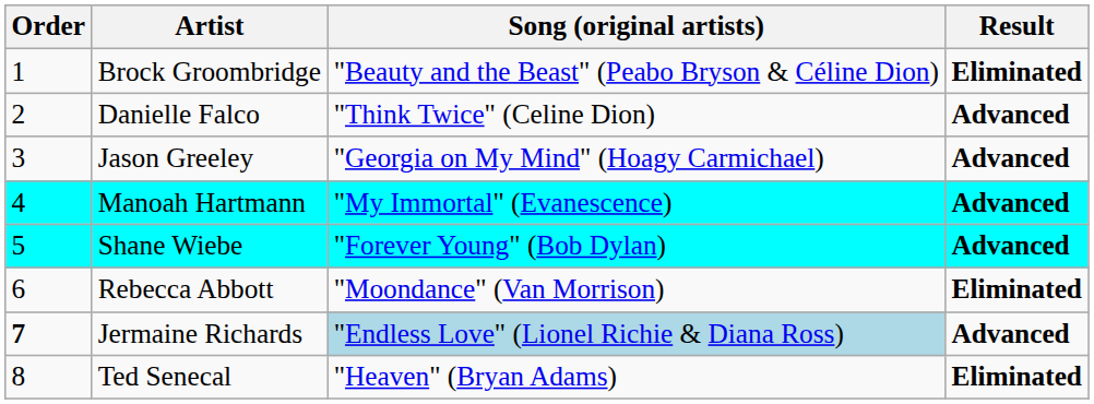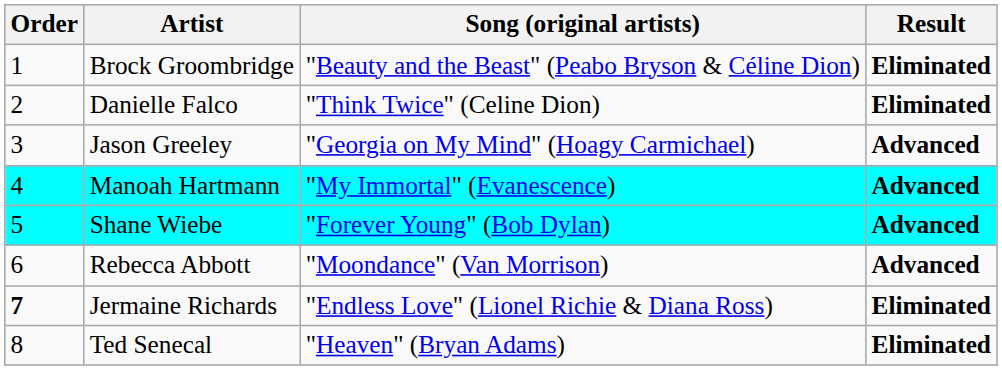Danielle Falco | Result: Advanced -> Eliminated
Rebecca Abbott | Result: Eliminated -> Advanced
Jermaine Richards | Song (original artists): lightblue background -> no background
Jermaine Richards | Result: Advanced -> Eliminated
